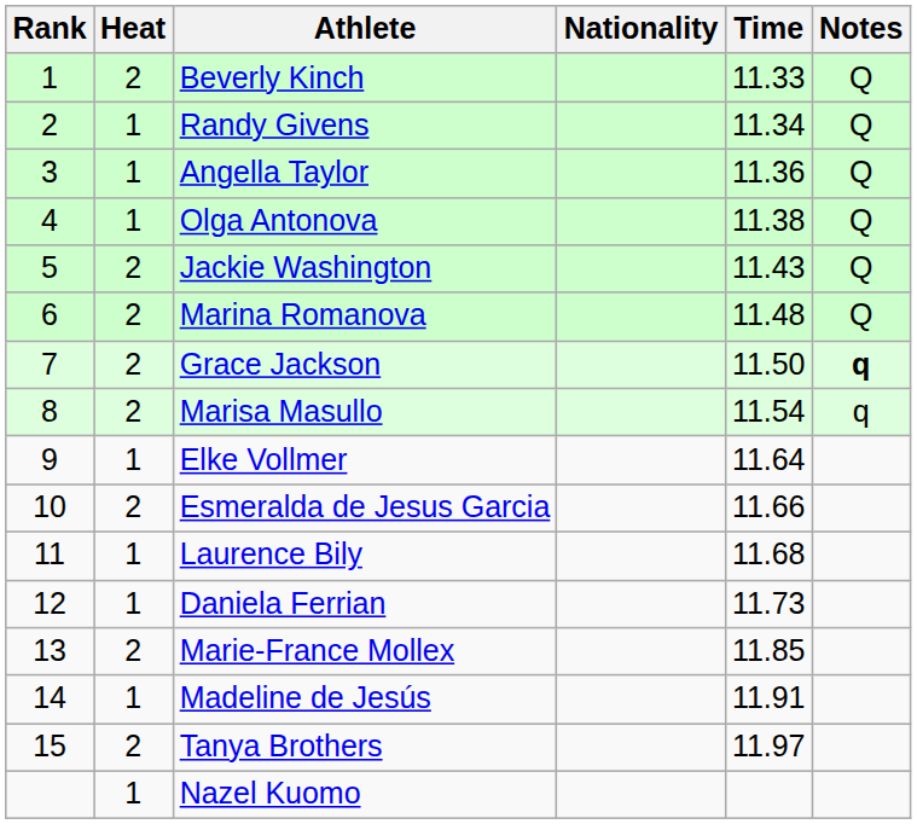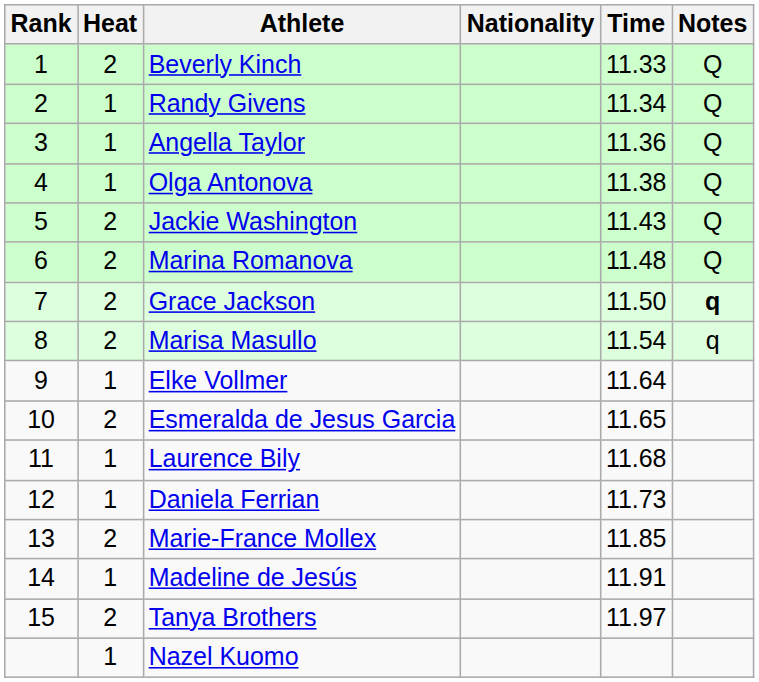Esmeralda de Jesus Garcia | Time: 11.66 -> 11.65
